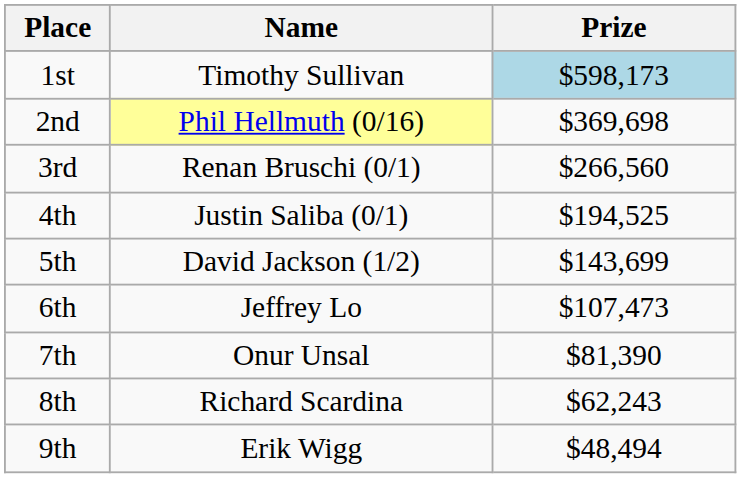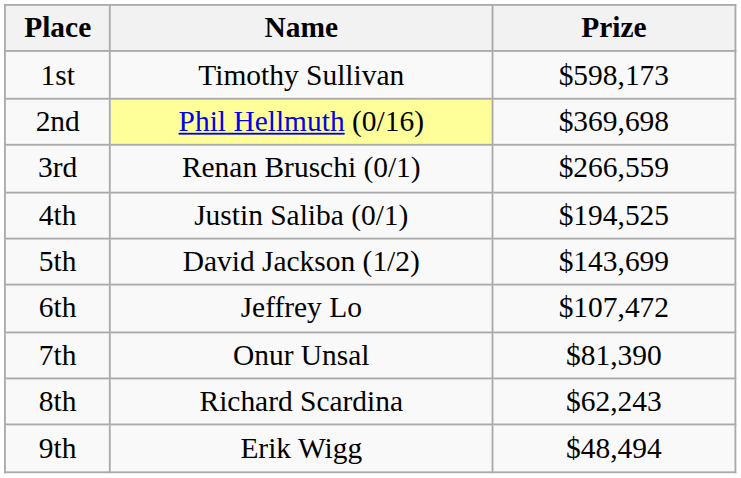1st | Prize: lightblue background -> no background
3rd | Prize: $266,560 -> $266,559
6th | Prize: $107,473 -> $107,472
